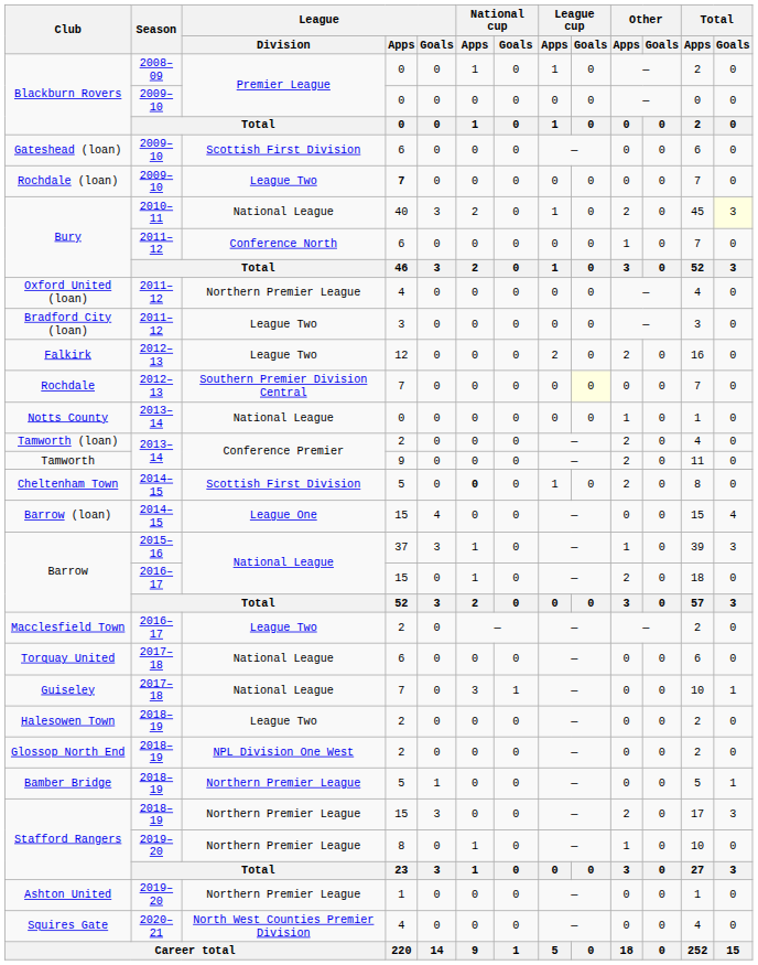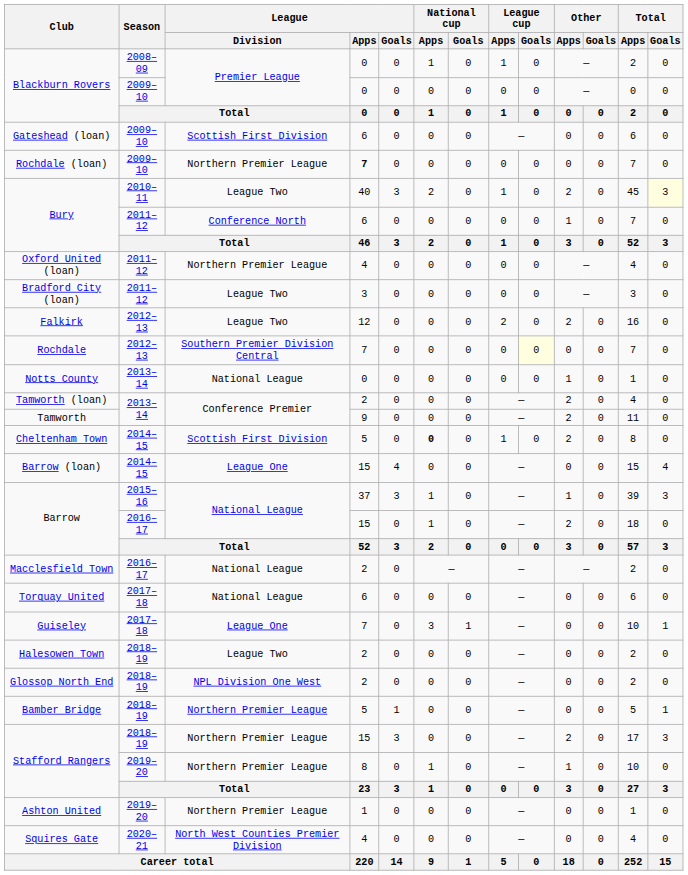Rochdale (loan) | League / Division: League Two -> Northern Premier League
Bury / 2010–11 | League / Division: National League -> League Two
Macclesfield Town | League / Division: League Two -> National League
Guiseley | League / Division: National League -> League One
